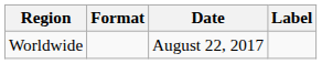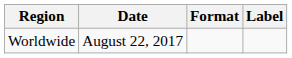columns swapped: Date <-> Format
